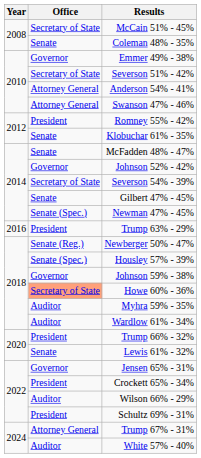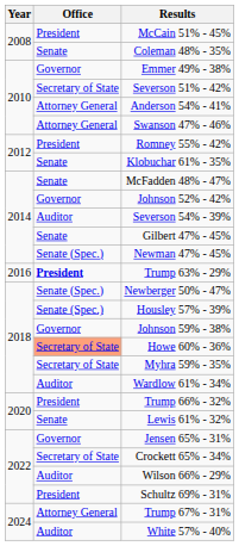McCain 51% - 45% | Office: Secretary of State -> President
Severson 54% - 39% | Office: Secretary of State -> Auditor
Trump 63% - 29% | Office: normal -> bold
Newberger 50% - 47% | Office: Senate (Reg.) -> Senate (Spec.)
Myhra 59% - 35% | Office: Auditor -> Secretary of State
Crockett 65% - 34% | Office: President -> Secretary of State
